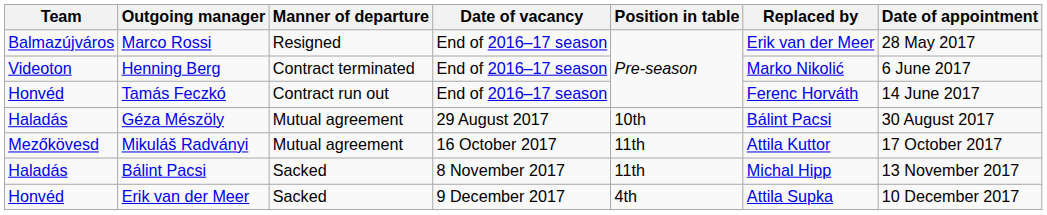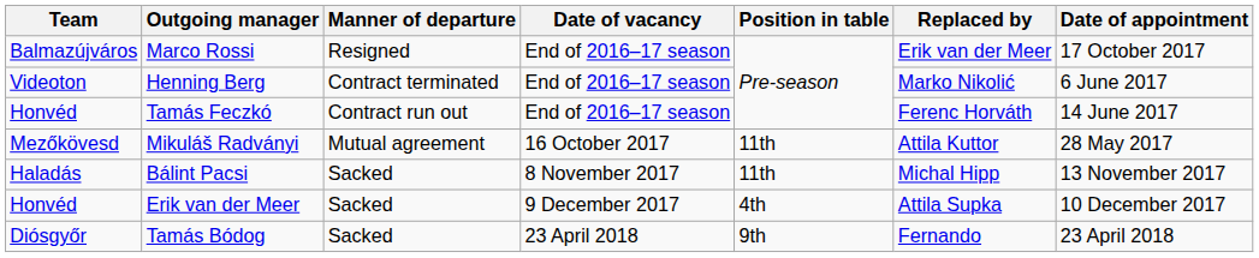Marco Rossi | Date of appointment: 28 May 2017 -> 17 October 2017
- row: Haladás | Géza Mészöly | Mutual agreement | 29 August 2017 | 10th | Bálint Pacsi | 30 August 2017
Mikuláš Radványi | Date of appointment: 17 October 2017 -> 28 May 2017
+ row: Diósgyőr | Tamás Bódog | Sacked | 23 April 2018 | 9th | Fernando | 23 April 2018
